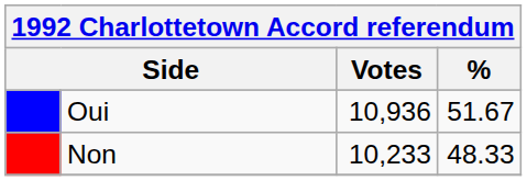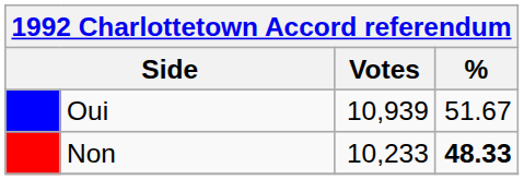Oui | Votes: 10,936 -> 10,939
Non | %: normal -> bold
